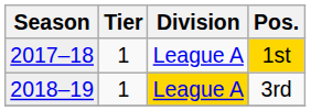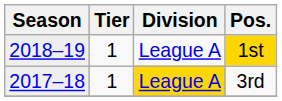1st | Season: 2017–18 -> 2018–19
3rd | Season: 2018–19 -> 2017–18
